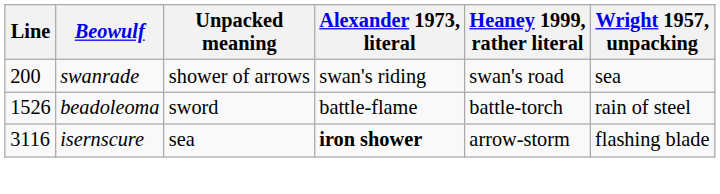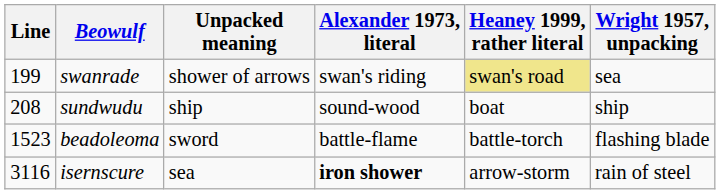swanrade | Line: 200 -> 199
swanrade | Heaney 1999, rather literal: no background -> khaki background
+ row: 208 | sundwudu | ship | sound-wood | boat | ship
beadoleoma | Line: 1526 -> 1523
beadoleoma | Wright 1957, unpacking: rain of steel -> flashing blade
isernscure | Wright 1957, unpacking: flashing blade -> rain of steel
